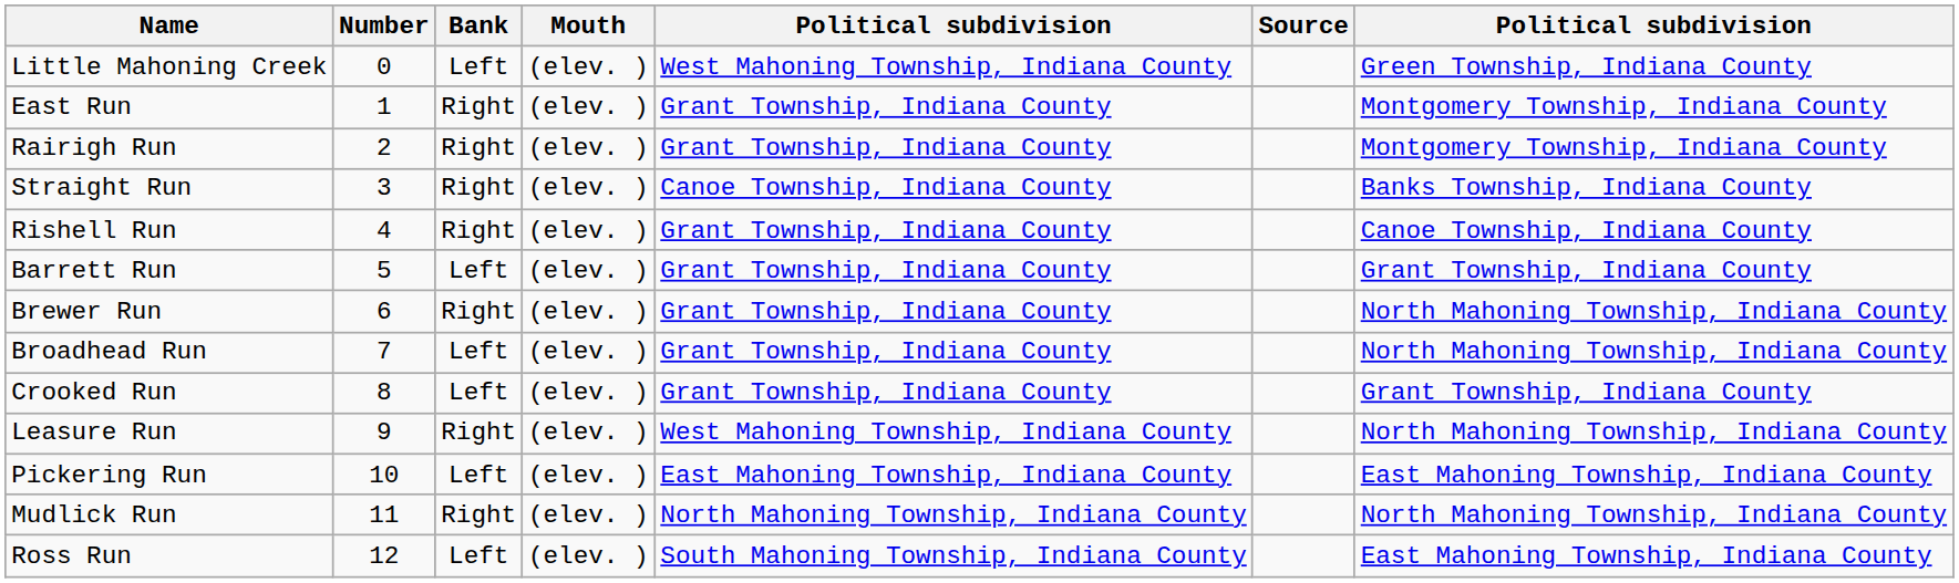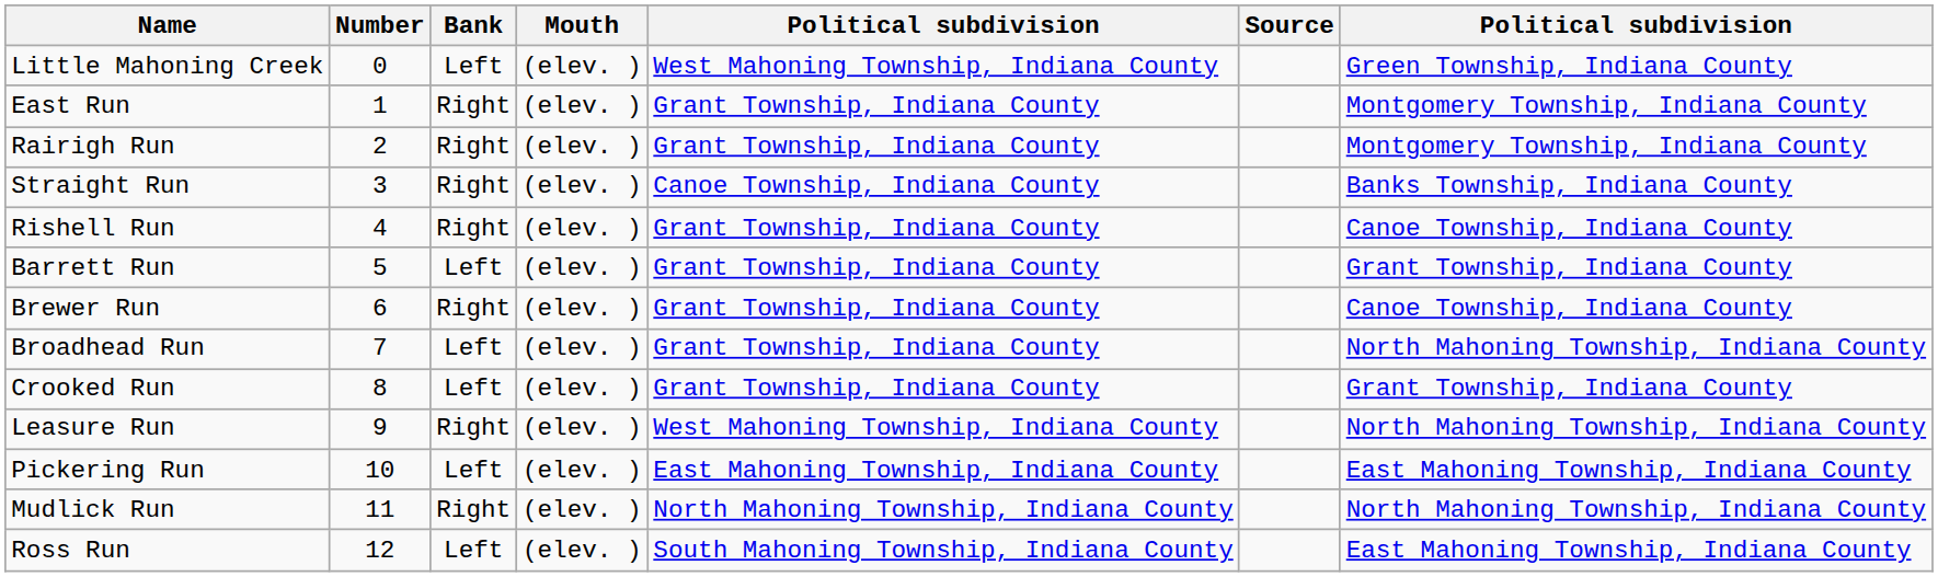Brewer Run | column 7: North Mahoning Township, Indiana County -> Canoe Township, Indiana County
